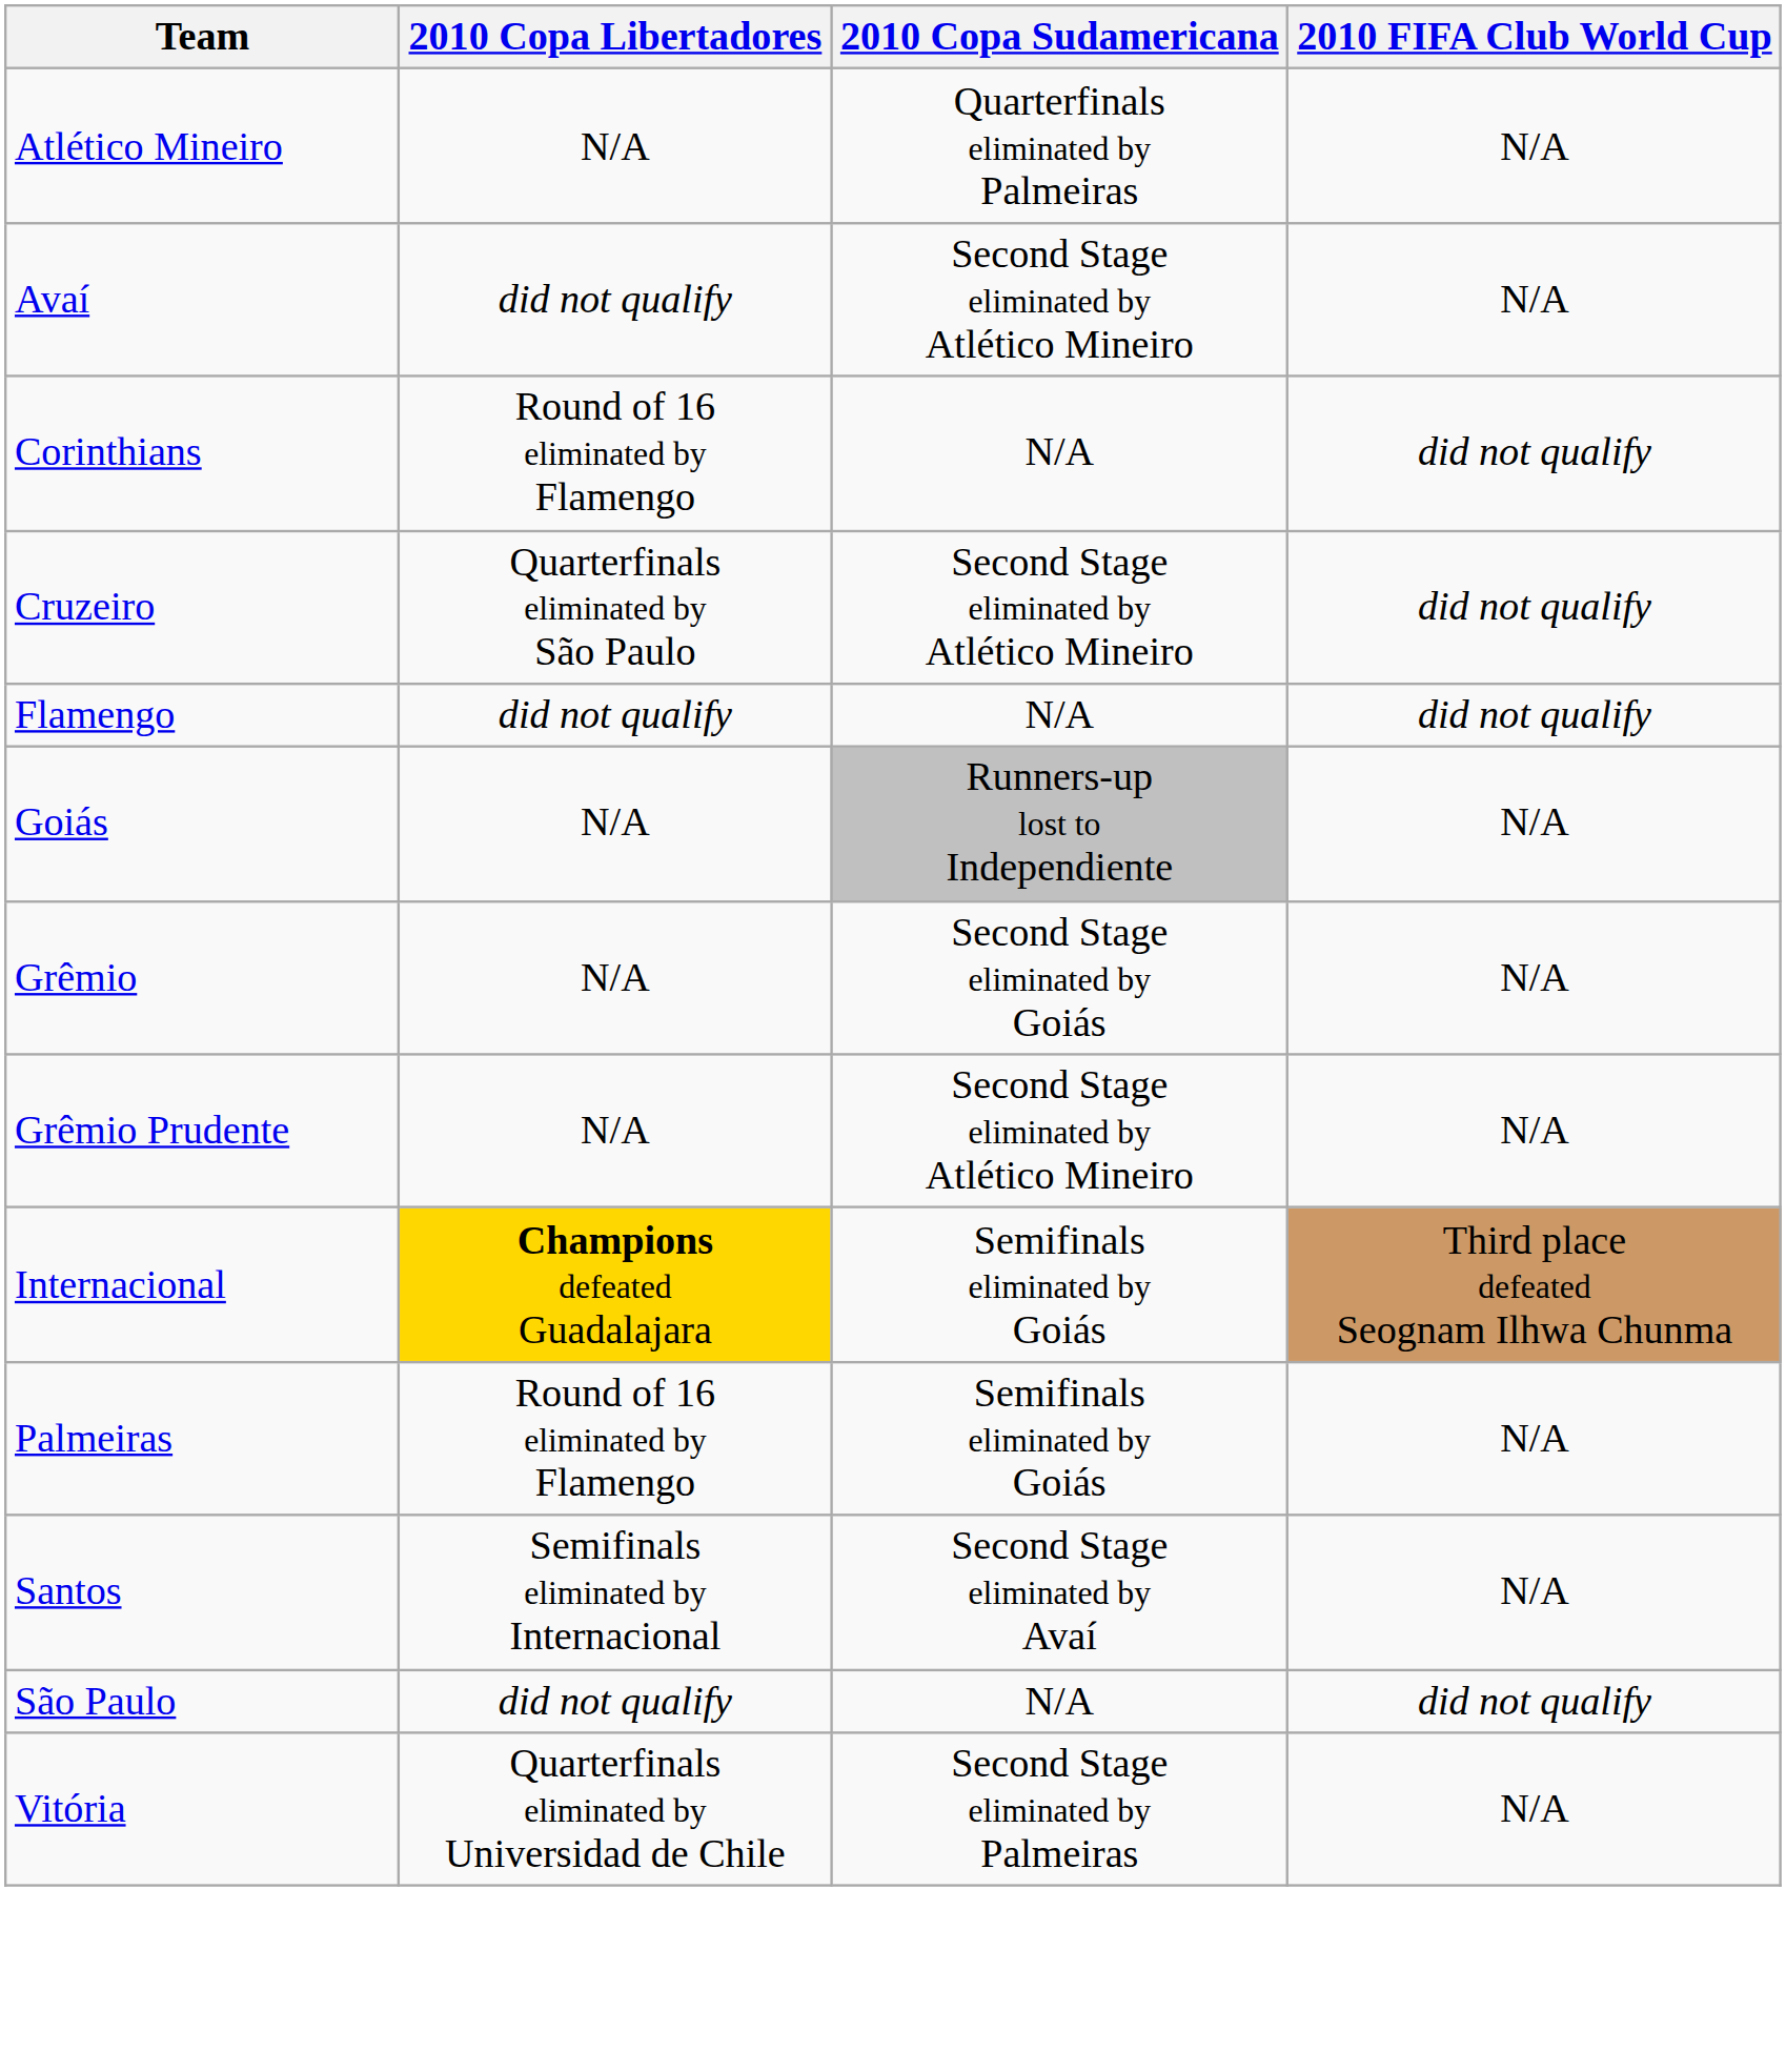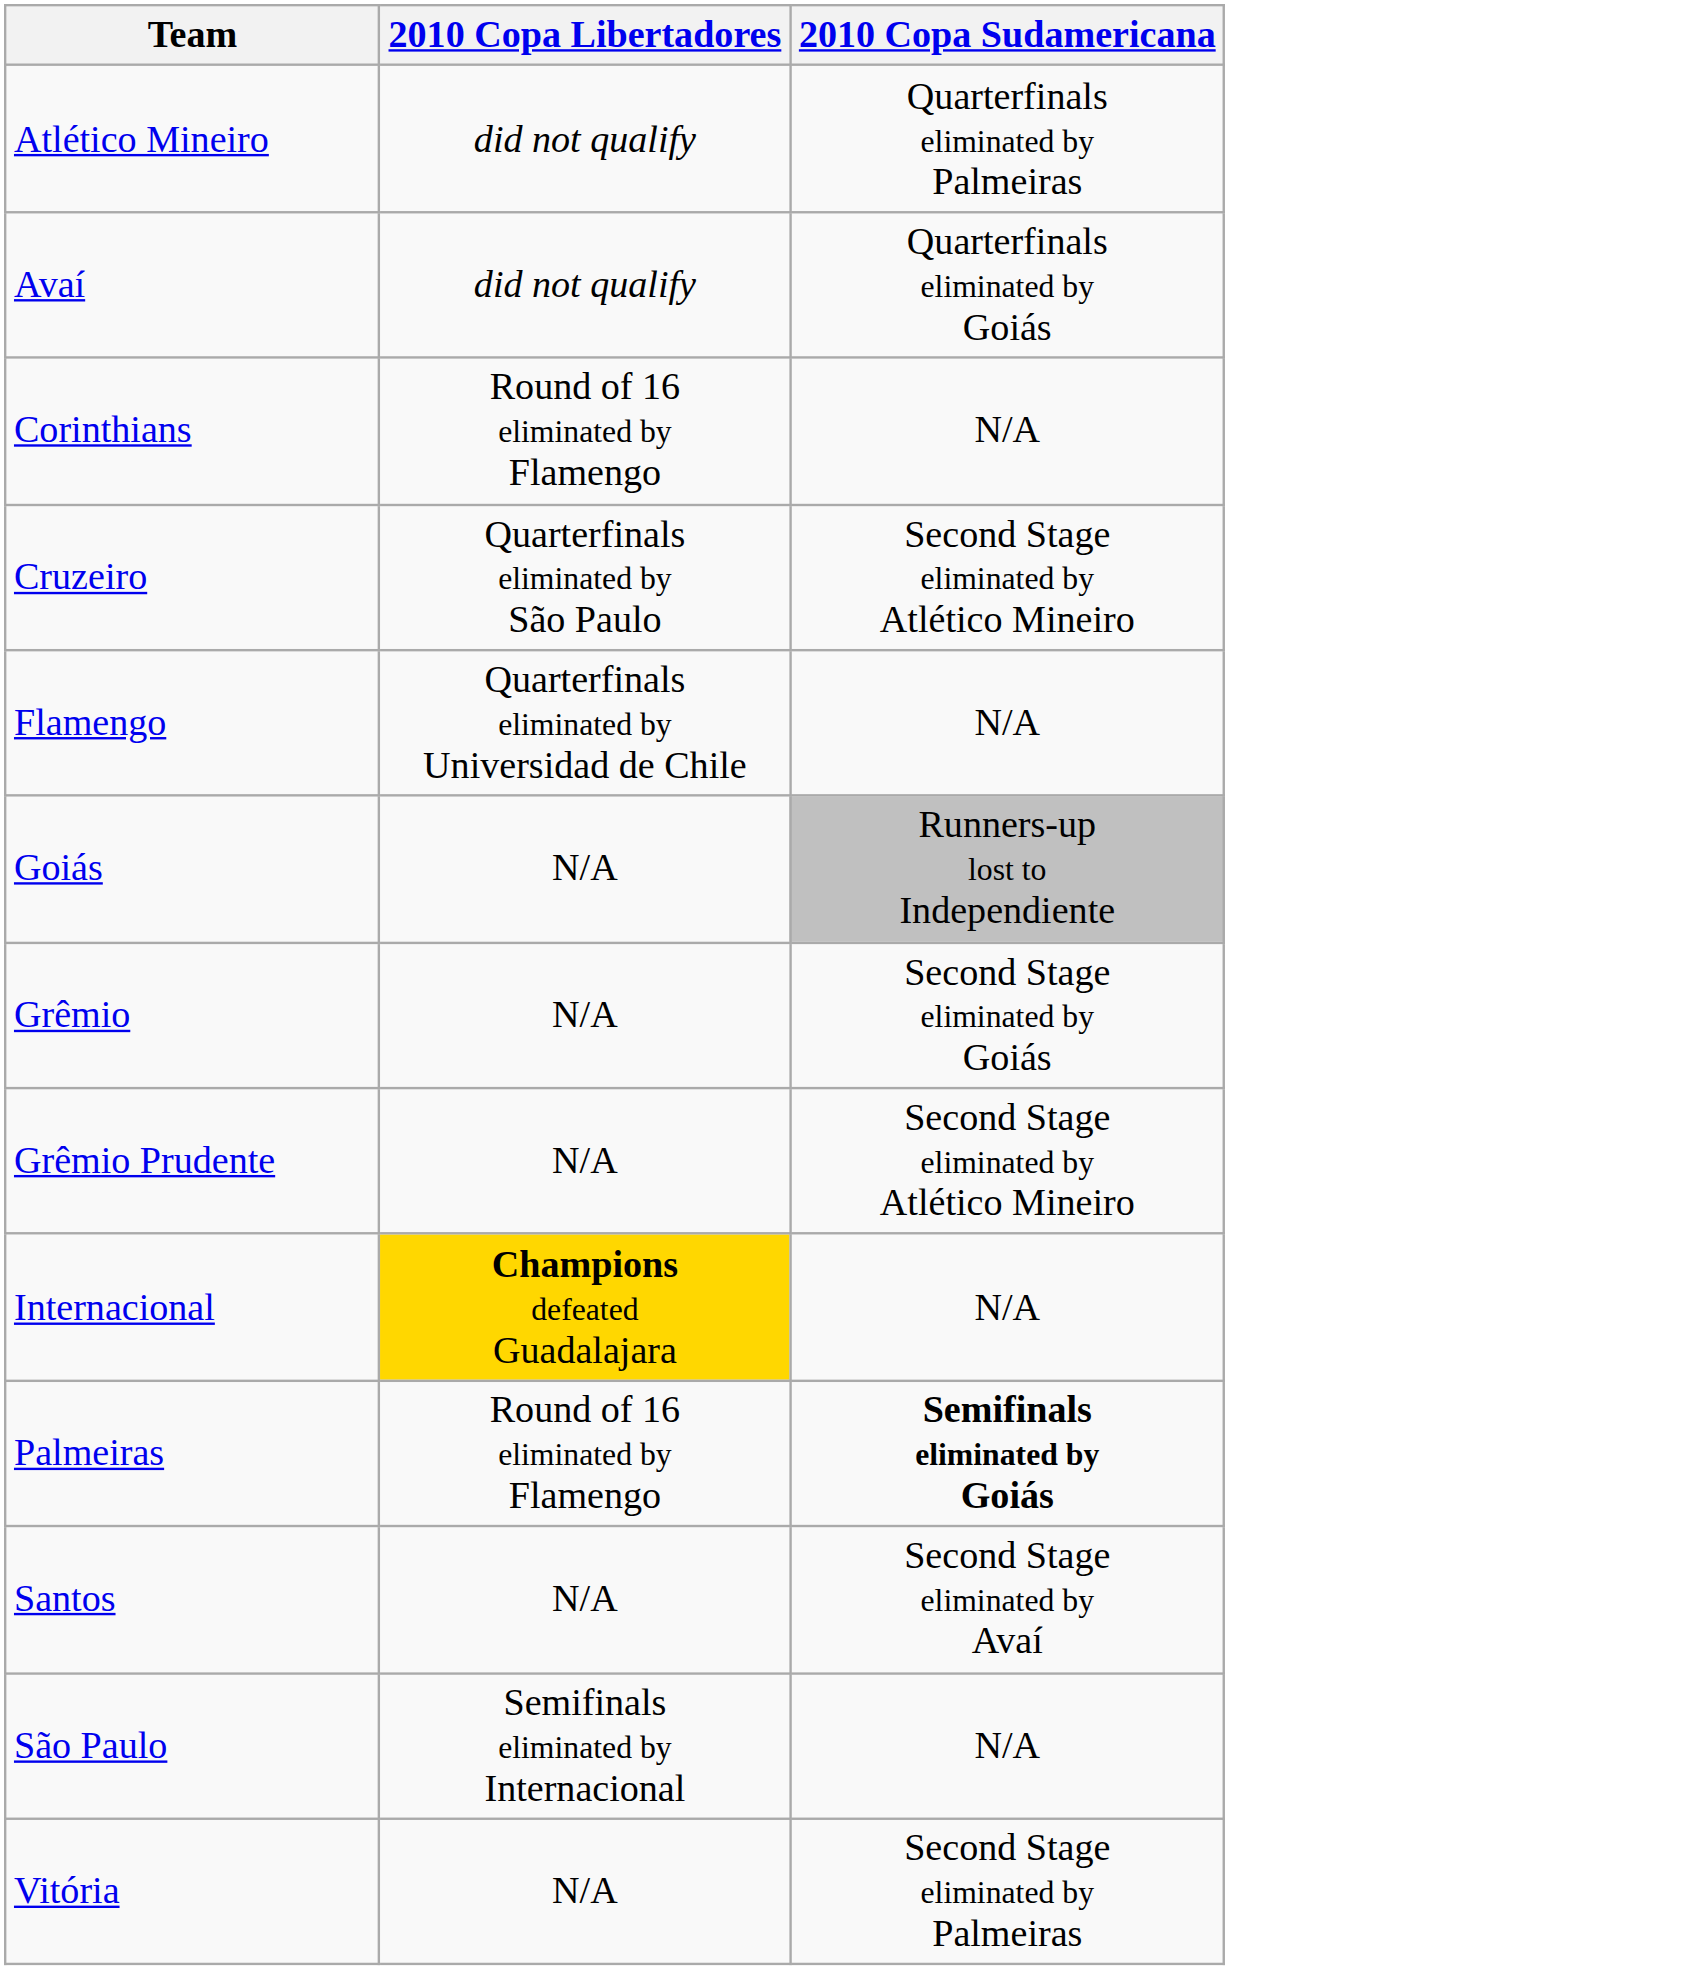- column: 2010 FIFA Club World Cup | N/A | N/A | did not qualify | did not qualify | did not qualify | N/A | N/A | N/A | Third place defeated Seognam Ilhwa Chunma | N/A | N/A | did not qualify | N/A
Atlético Mineiro | 2010 Copa Libertadores: N/A -> did not qualify
Avaí | 2010 Copa Sudamericana: Second Stage eliminated by Atlético Mineiro -> Quarterfinals eliminated by Goiás
Flamengo | 2010 Copa Libertadores: did not qualify -> Quarterfinals eliminated by Universidad de Chile
Internacional | 2010 Copa Sudamericana: Semifinals eliminated by Goiás -> N/A
Palmeiras | 2010 Copa Sudamericana: normal -> bold
Santos | 2010 Copa Libertadores: Semifinals eliminated by Internacional -> N/A
São Paulo | 2010 Copa Libertadores: did not qualify -> Semifinals eliminated by Internacional
Vitória | 2010 Copa Libertadores: Quarterfinals eliminated by Universidad de Chile -> N/A
